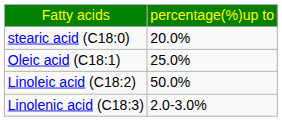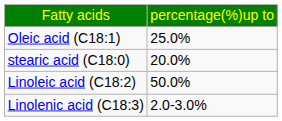rows swapped: stearic acid (C18:0) <-> Oleic acid (C18:1)
